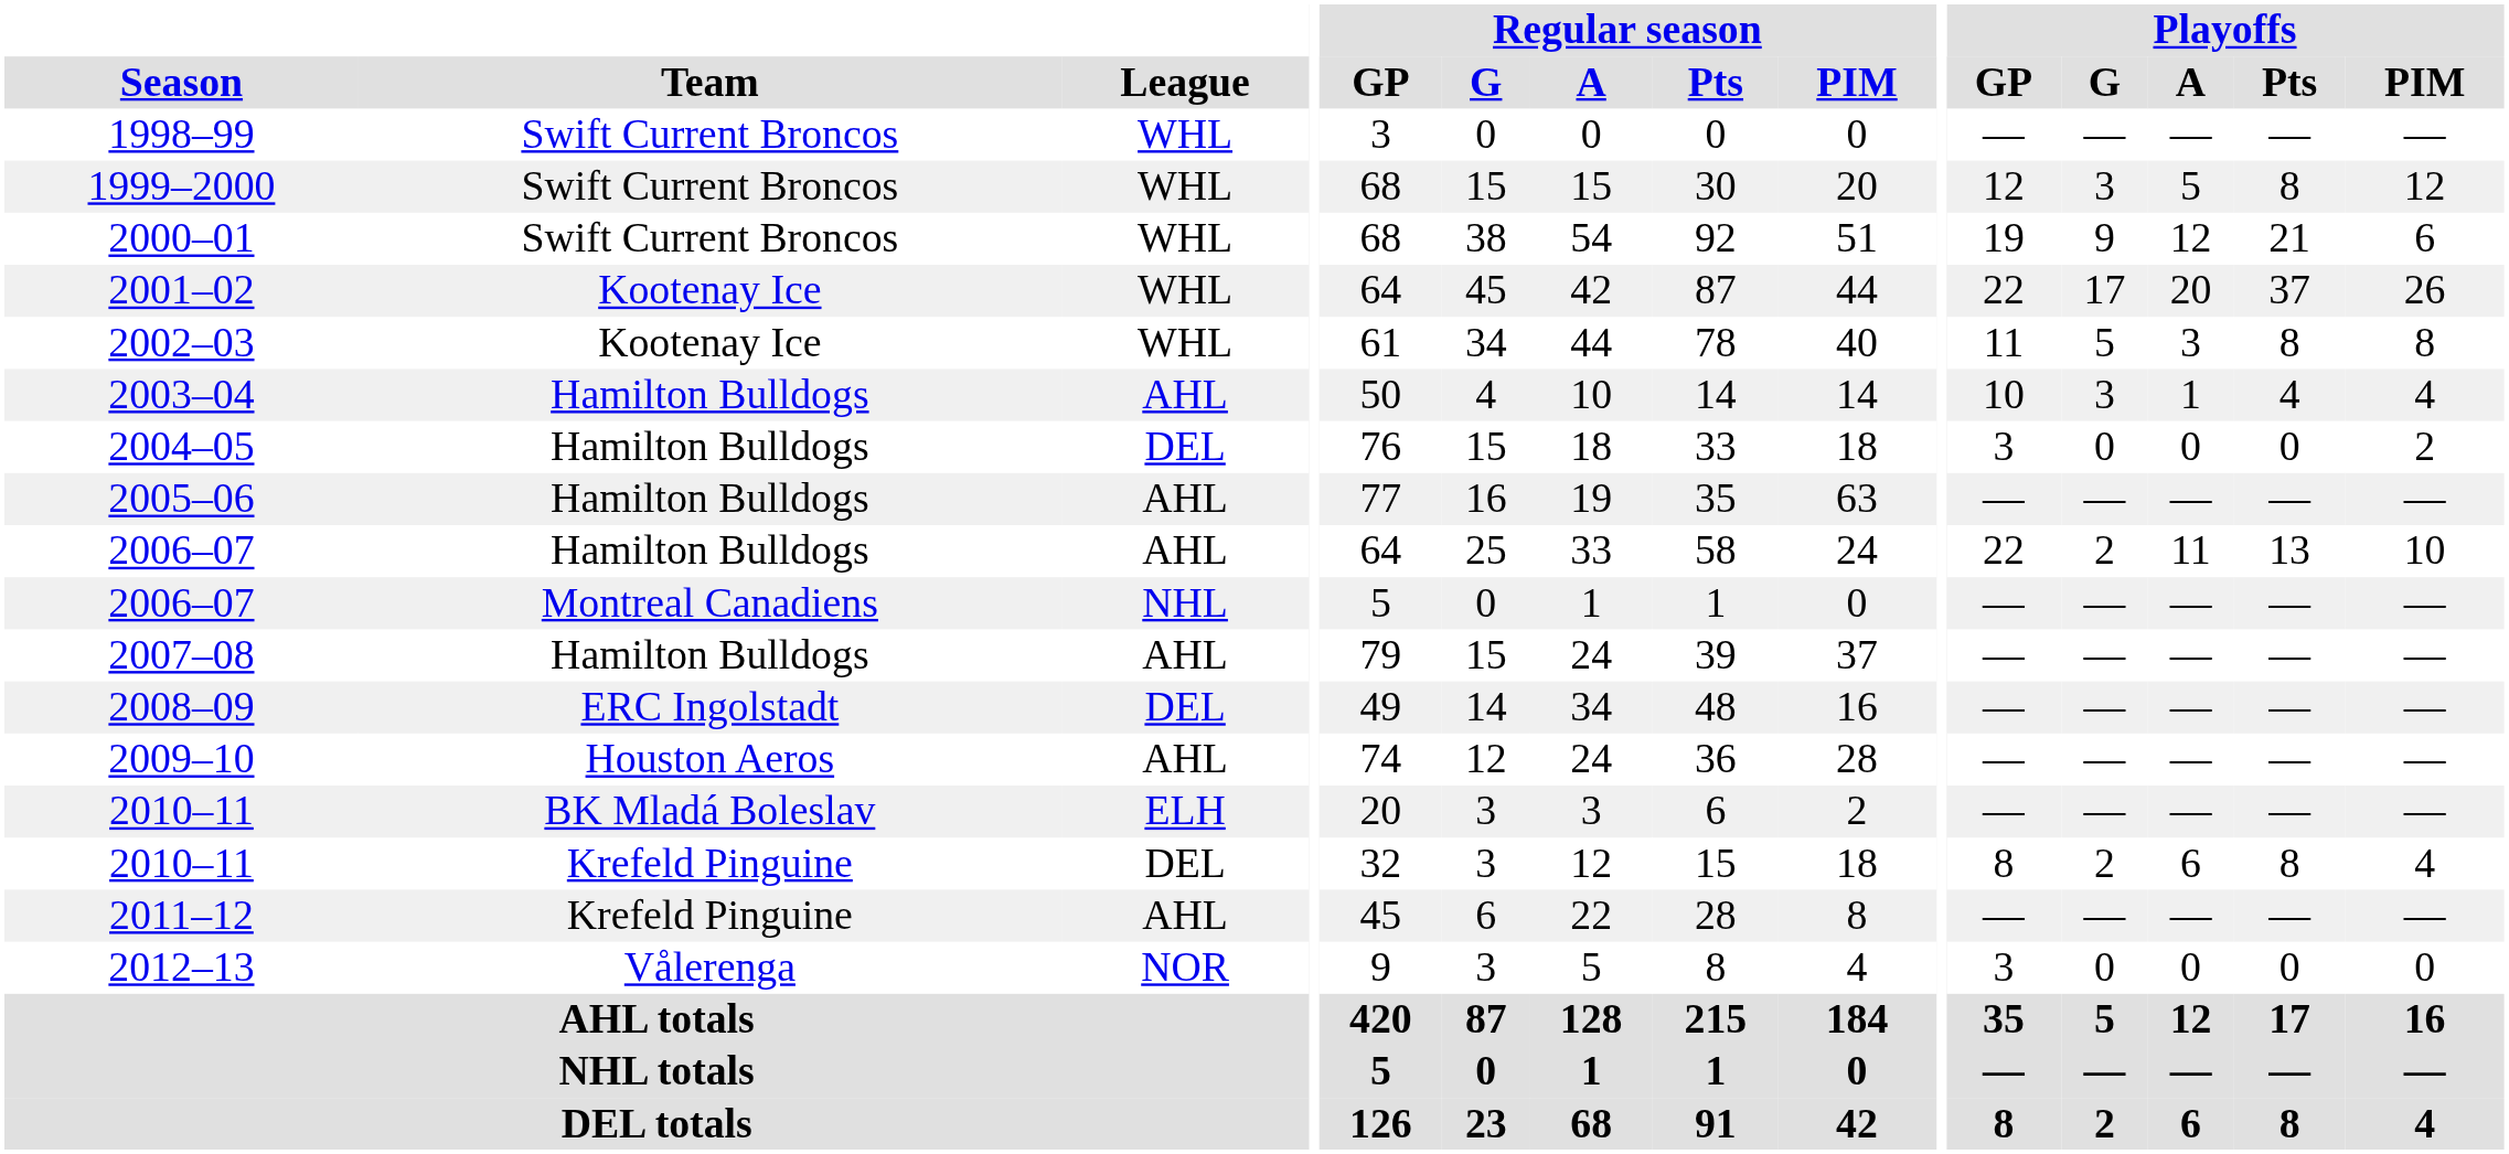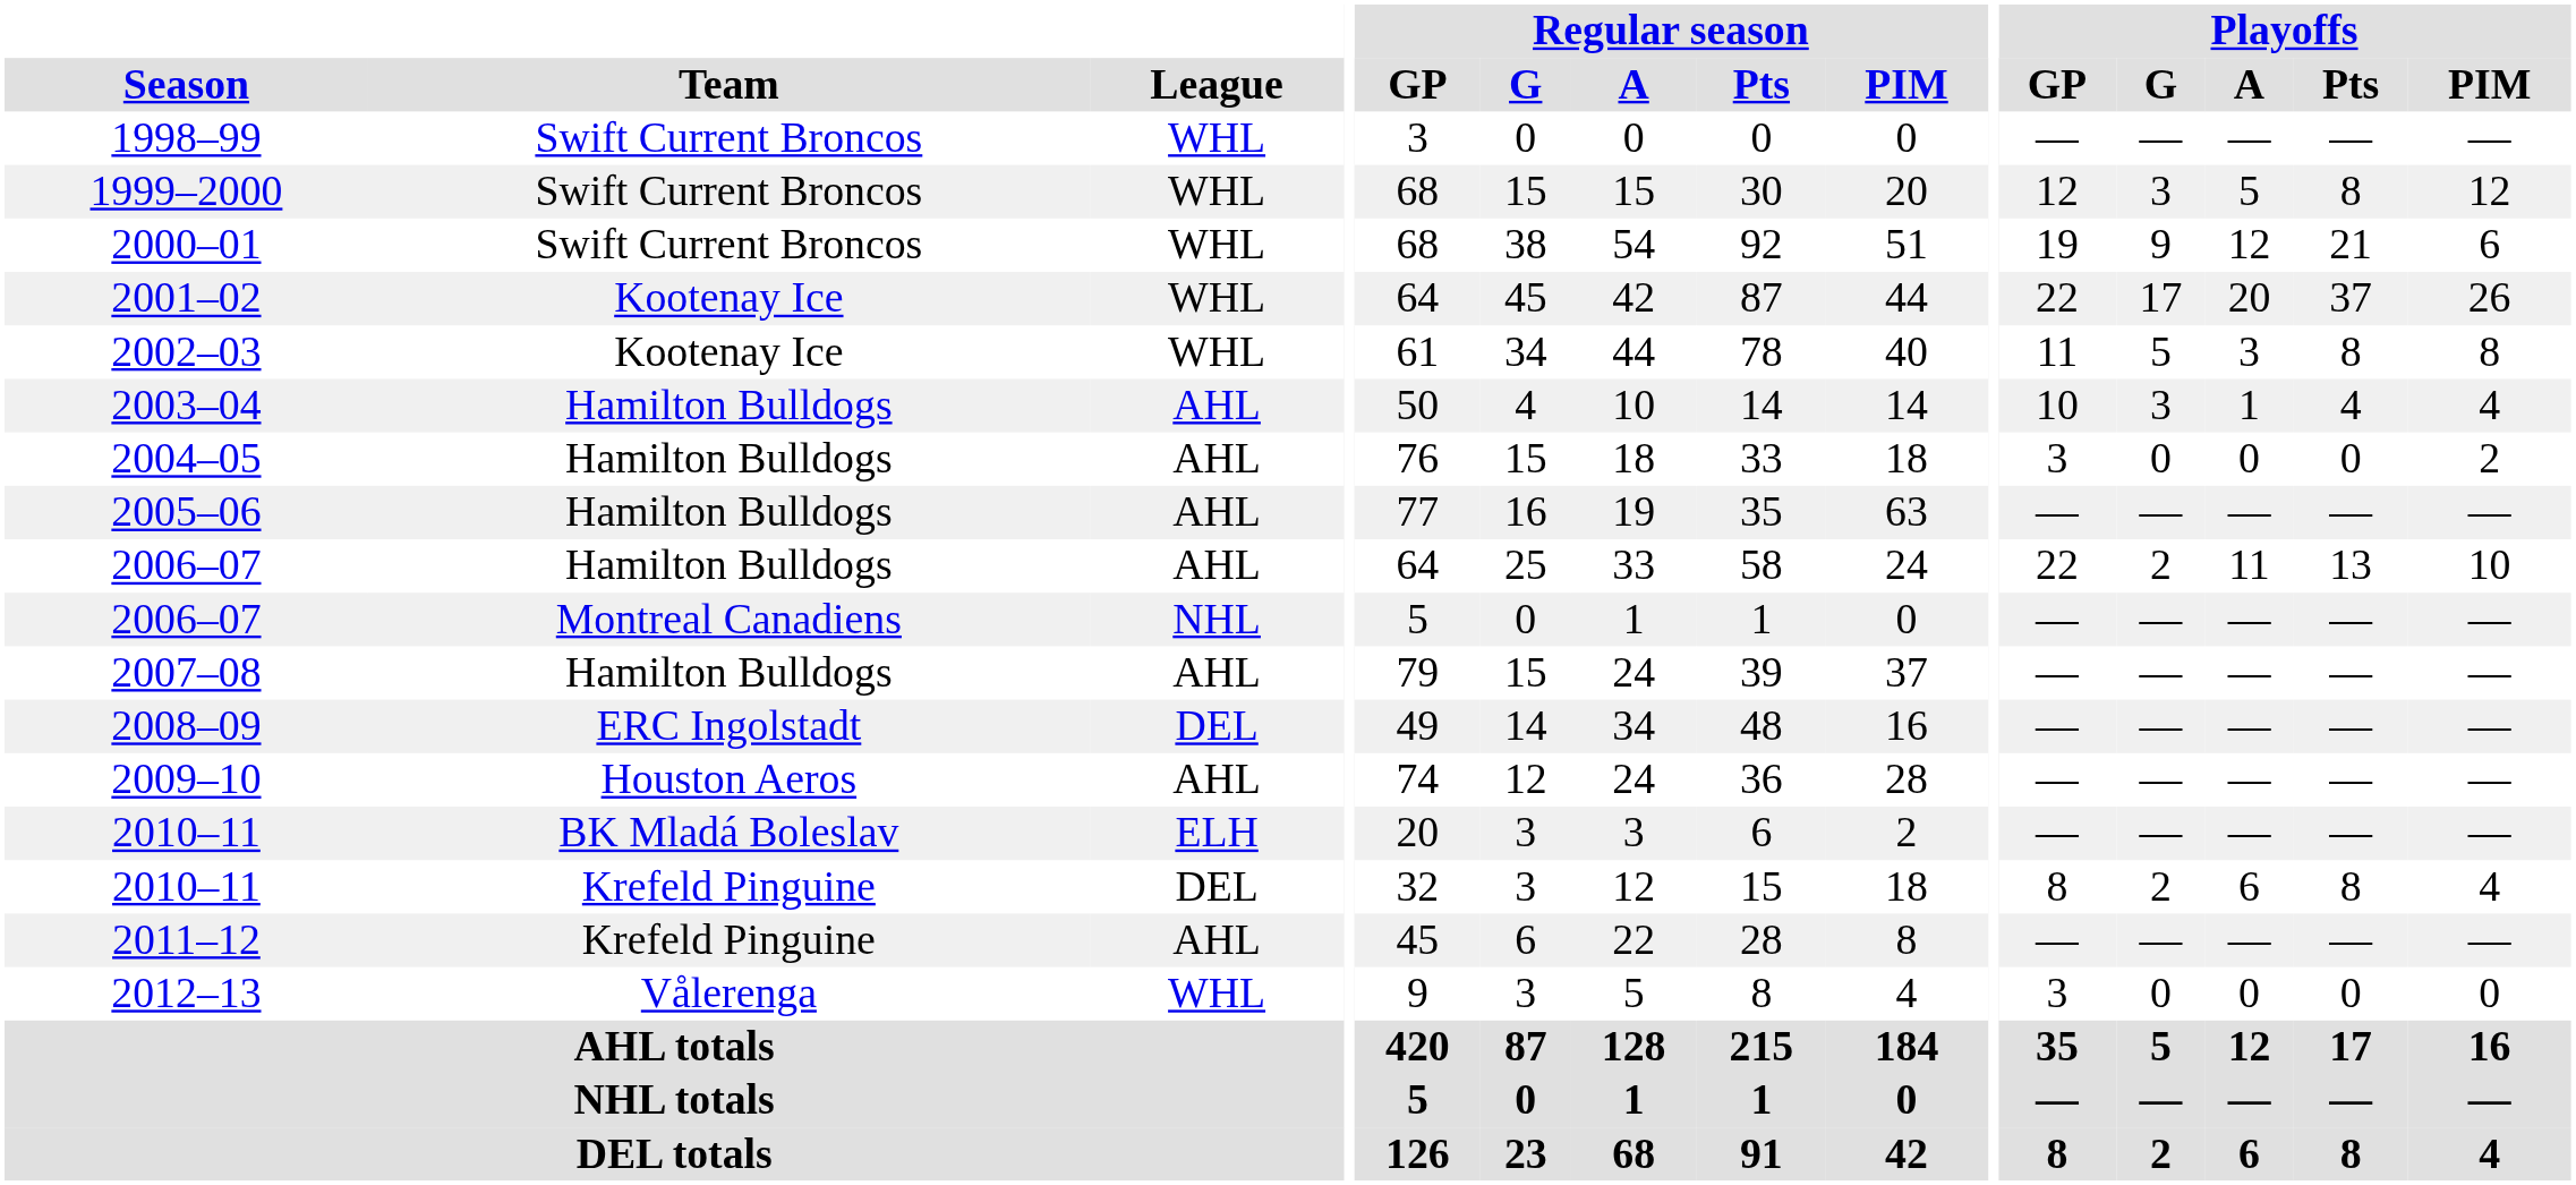2004–05 | League: DEL -> AHL
2012–13 | League: NOR -> WHL
